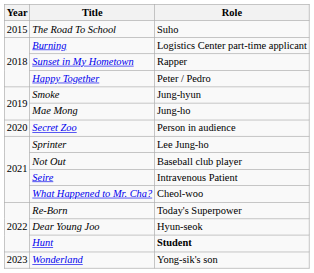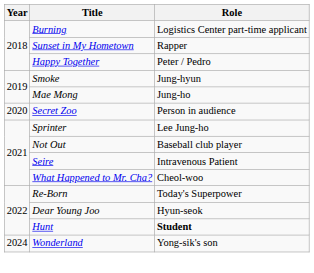- row: 2015 | The Road To School | Suho
Wonderland | Year: 2023 -> 2024
